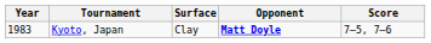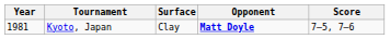Kyoto, Japan | Year: 1983 -> 1981
